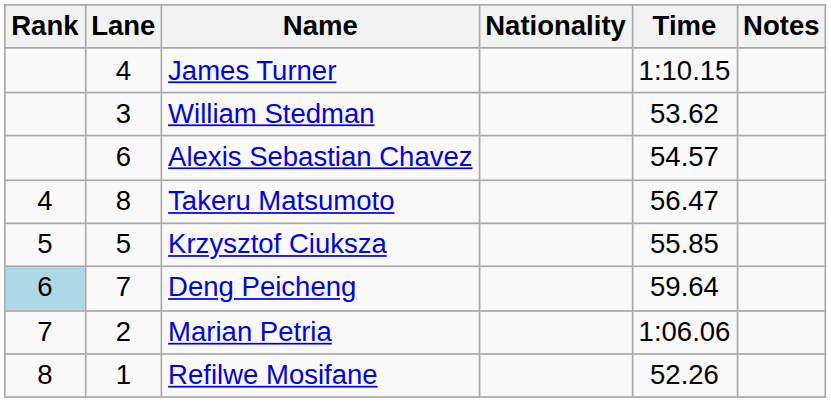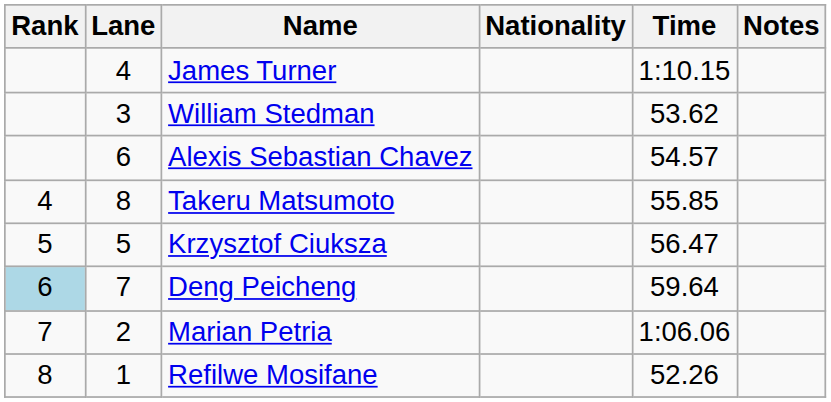Takeru Matsumoto | Time: 56.47 -> 55.85
Krzysztof Ciuksza | Time: 55.85 -> 56.47
